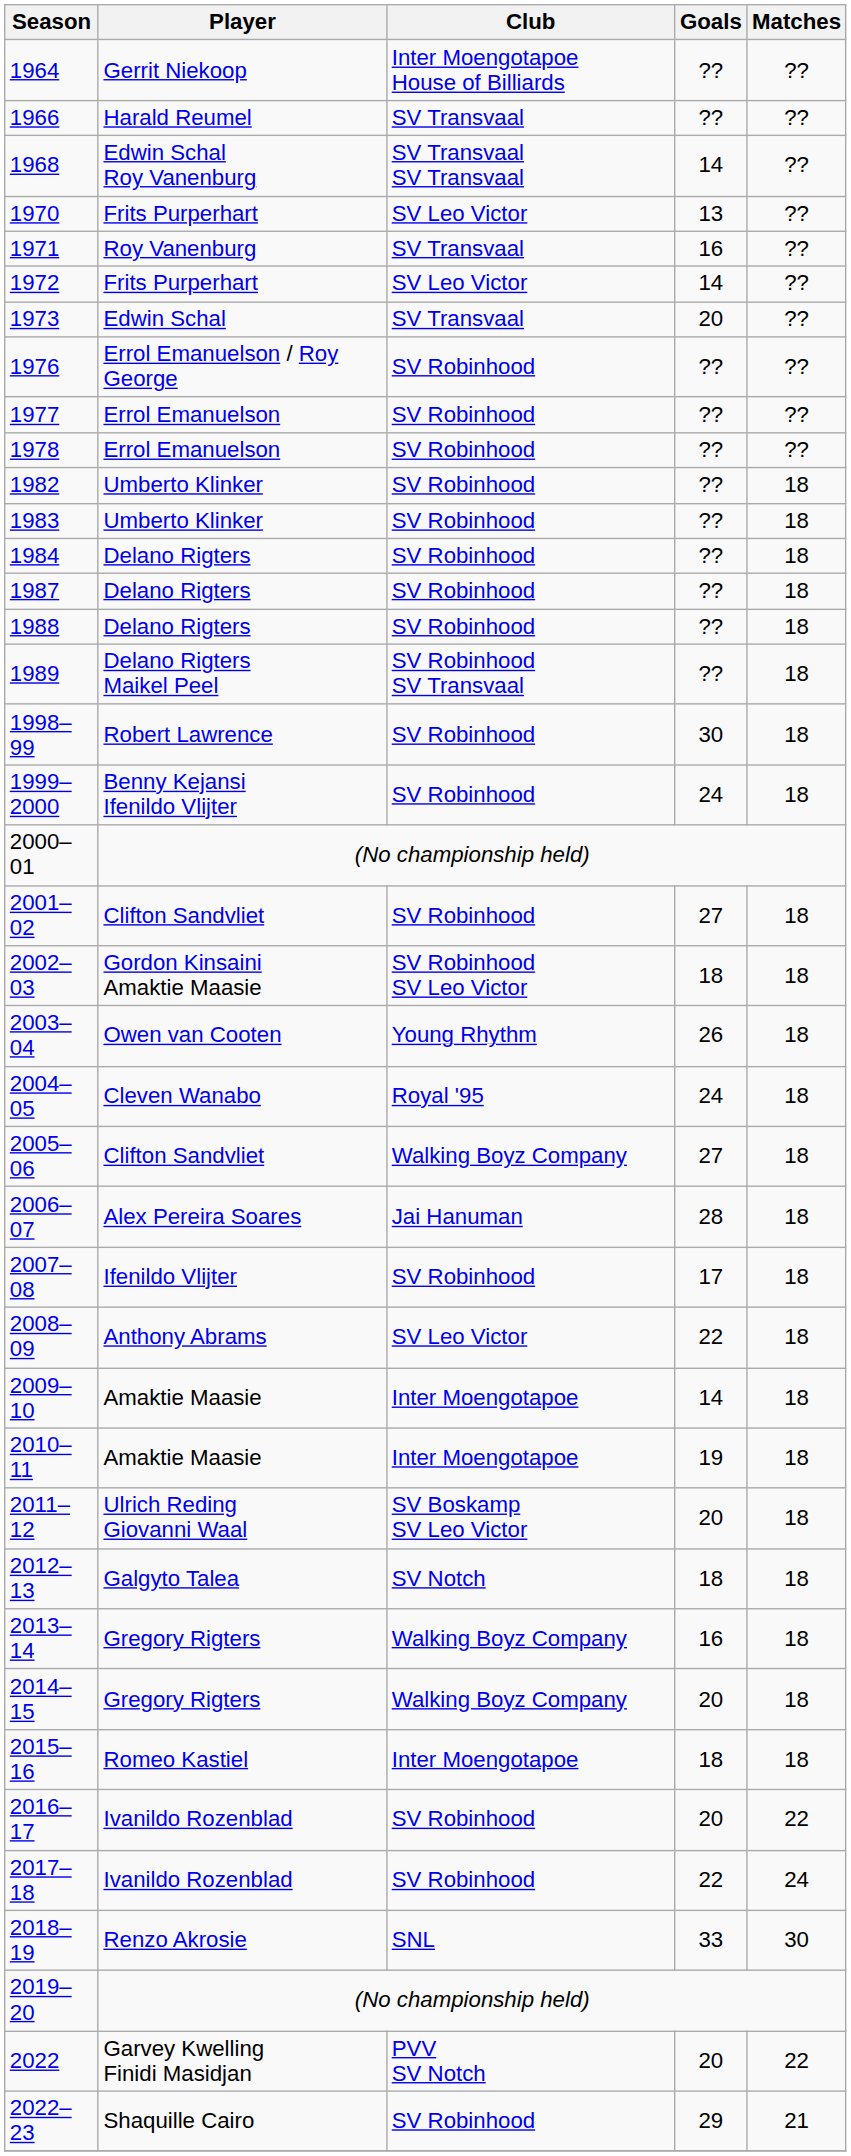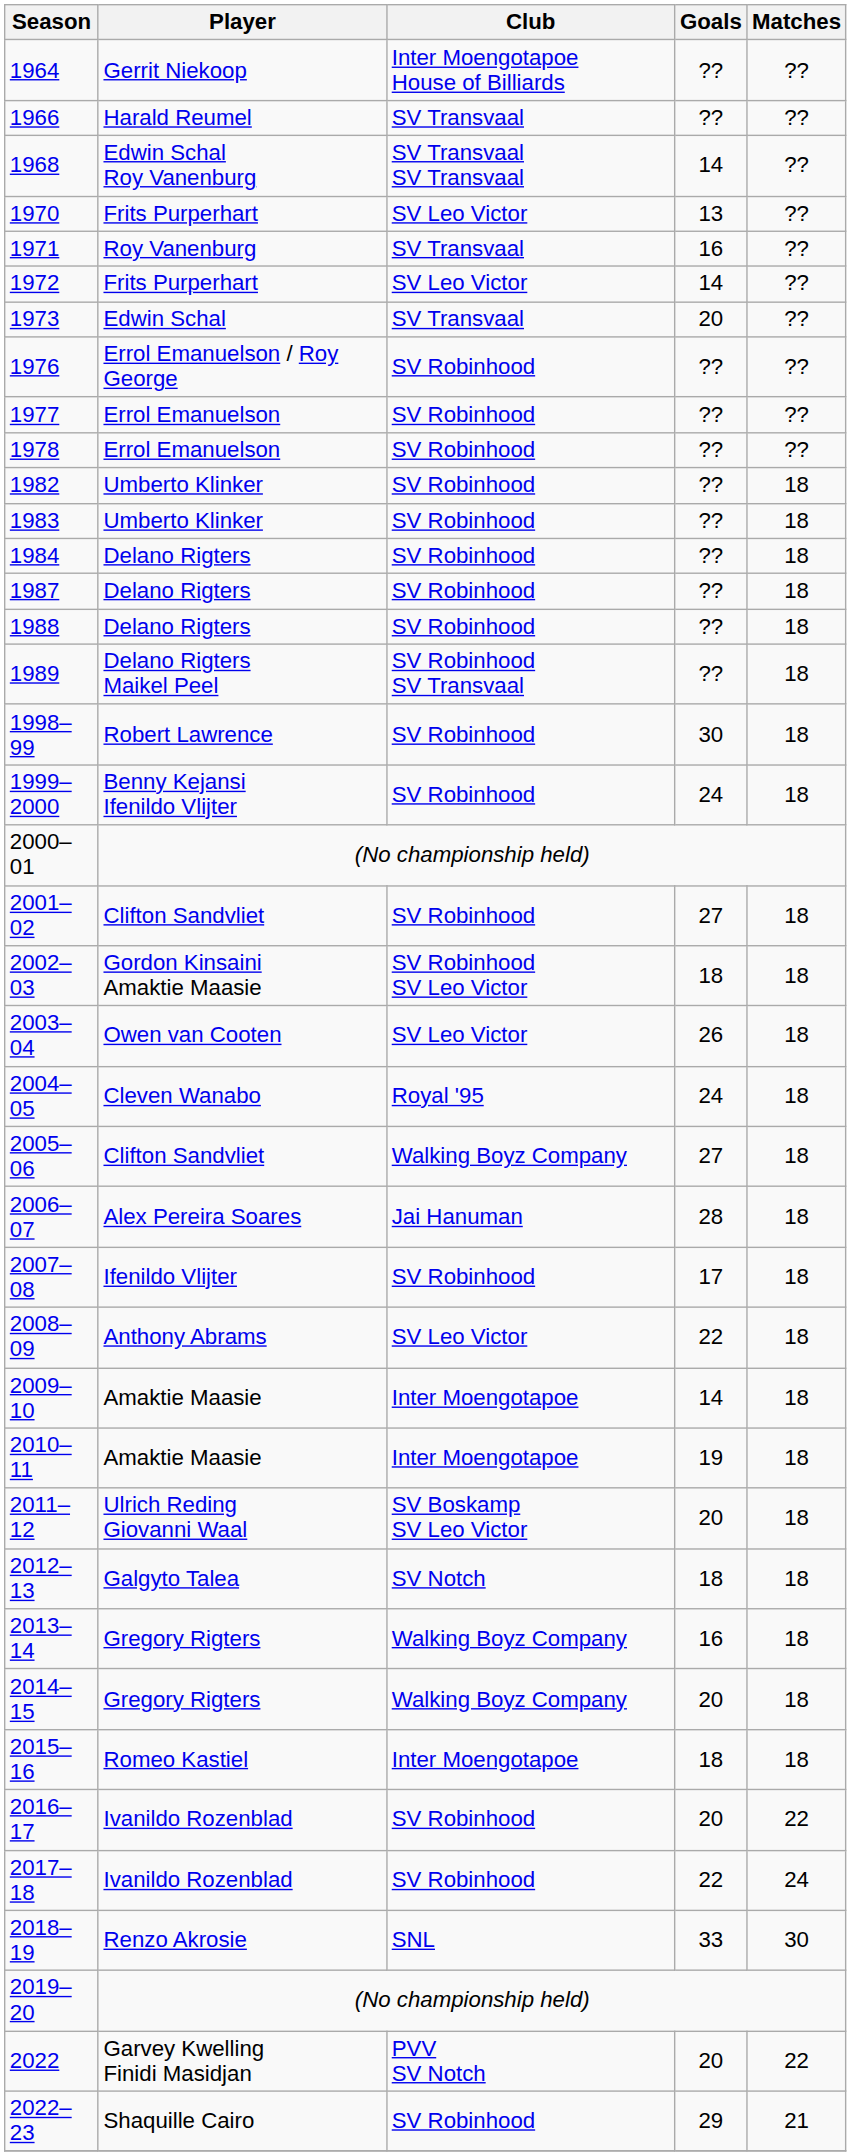2003–04 | Club: Young Rhythm -> SV Leo Victor
